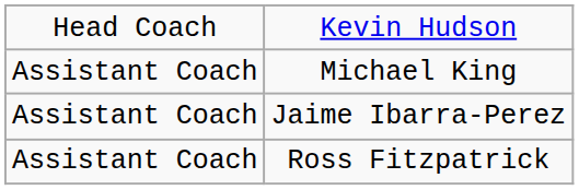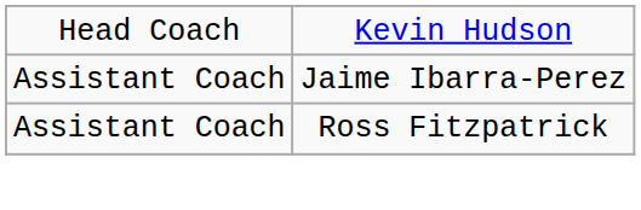- row: Assistant Coach | Michael King
